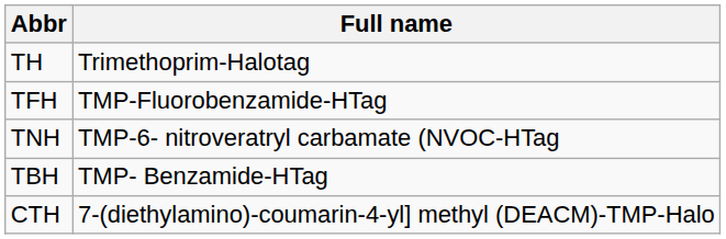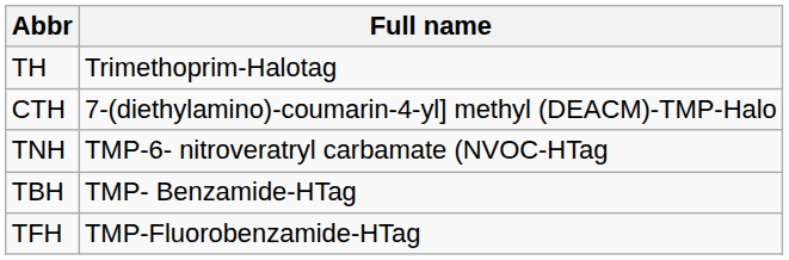rows swapped: CTH <-> TFH
